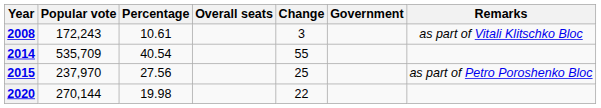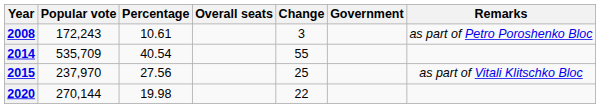2008 | Remarks: as part of Vitali Klitschko Bloc -> as part of Petro Poroshenko Bloc
2015 | Remarks: as part of Petro Poroshenko Bloc -> as part of Vitali Klitschko Bloc
